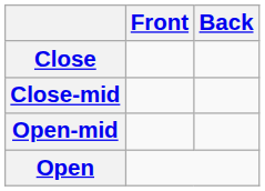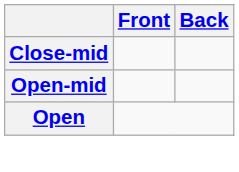- row: Close
